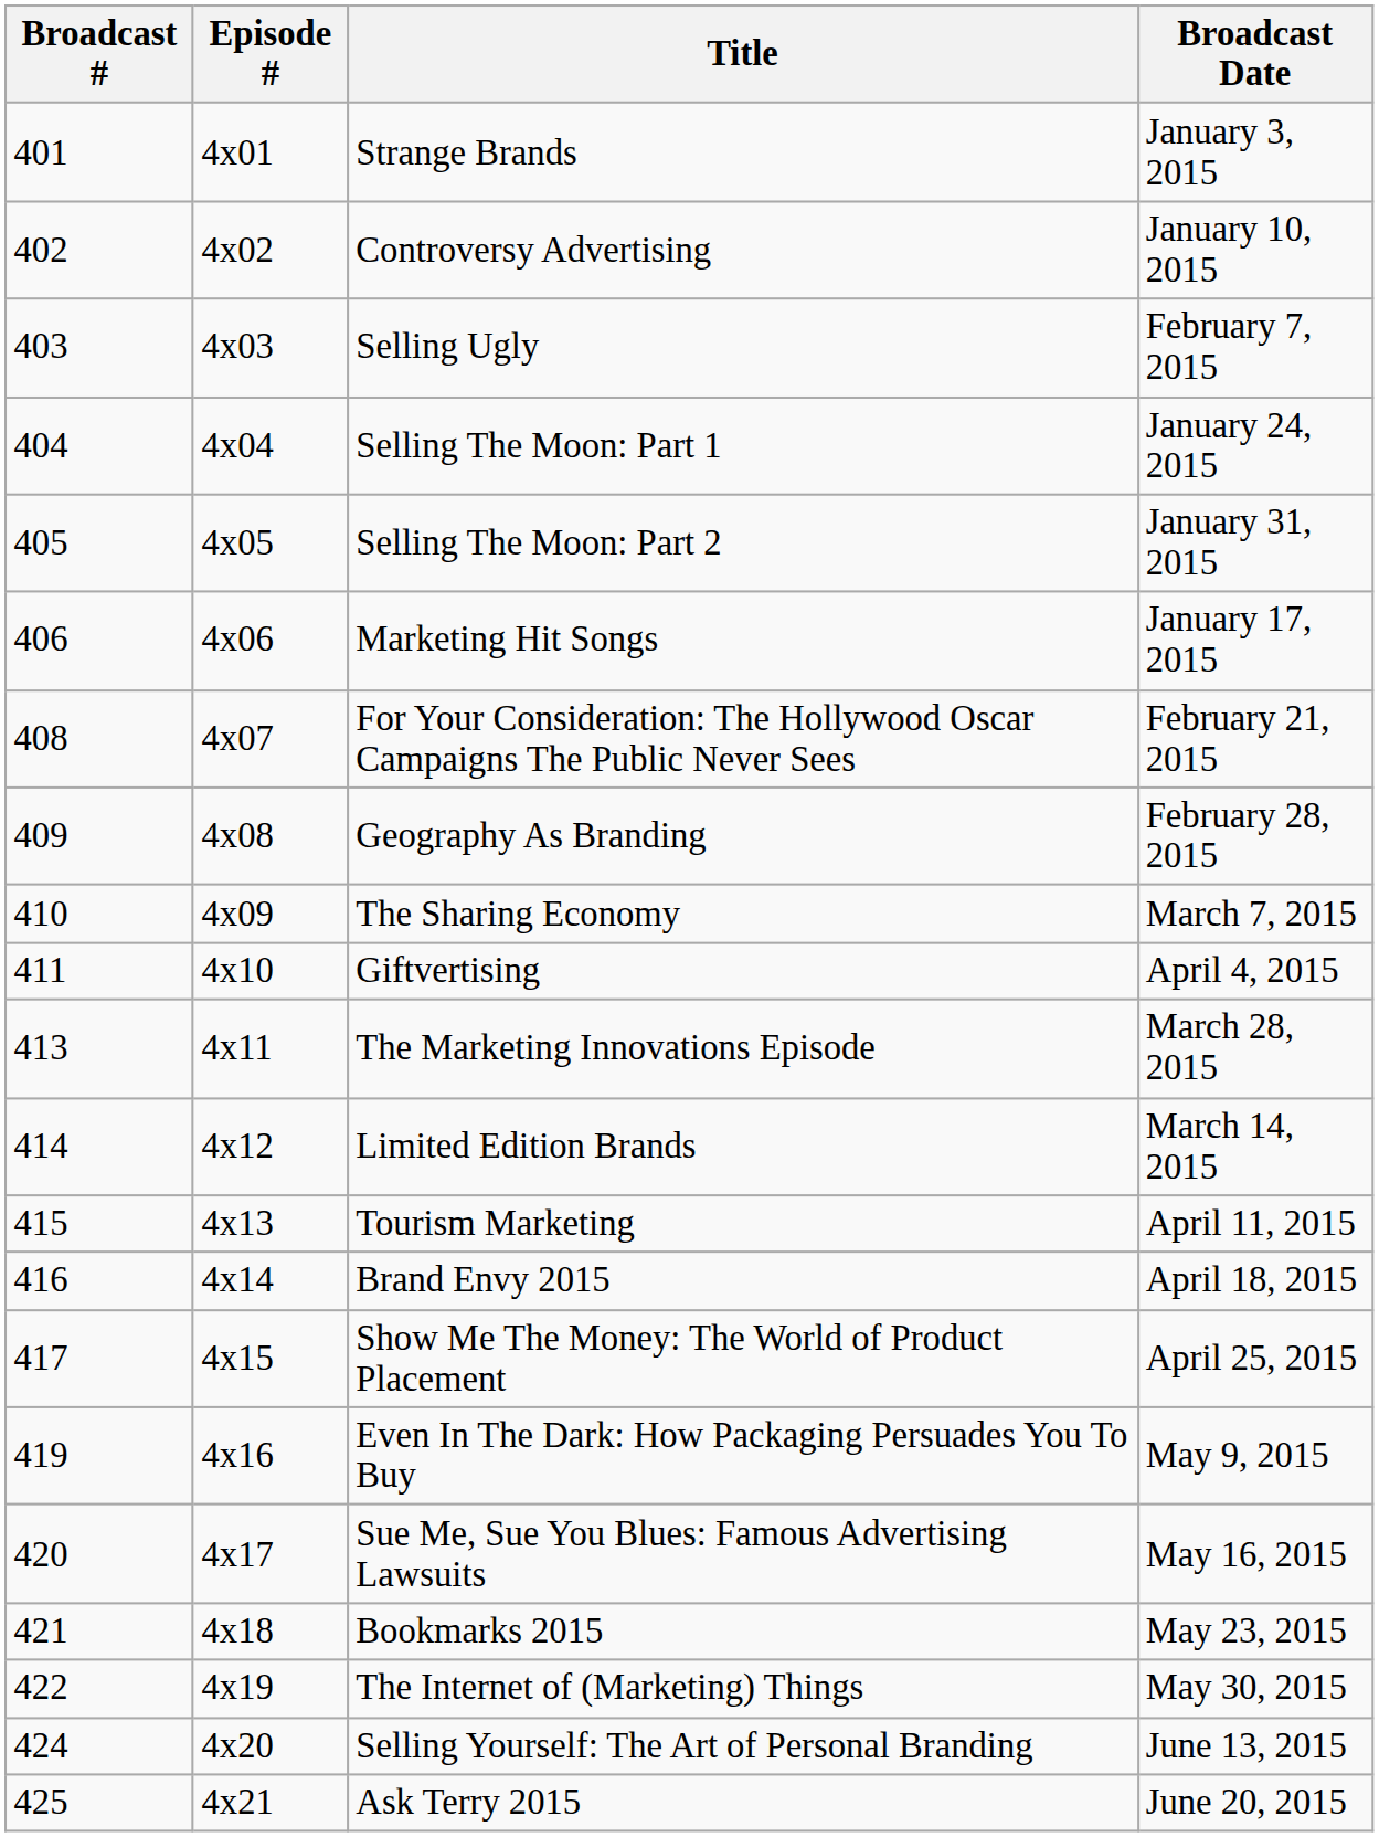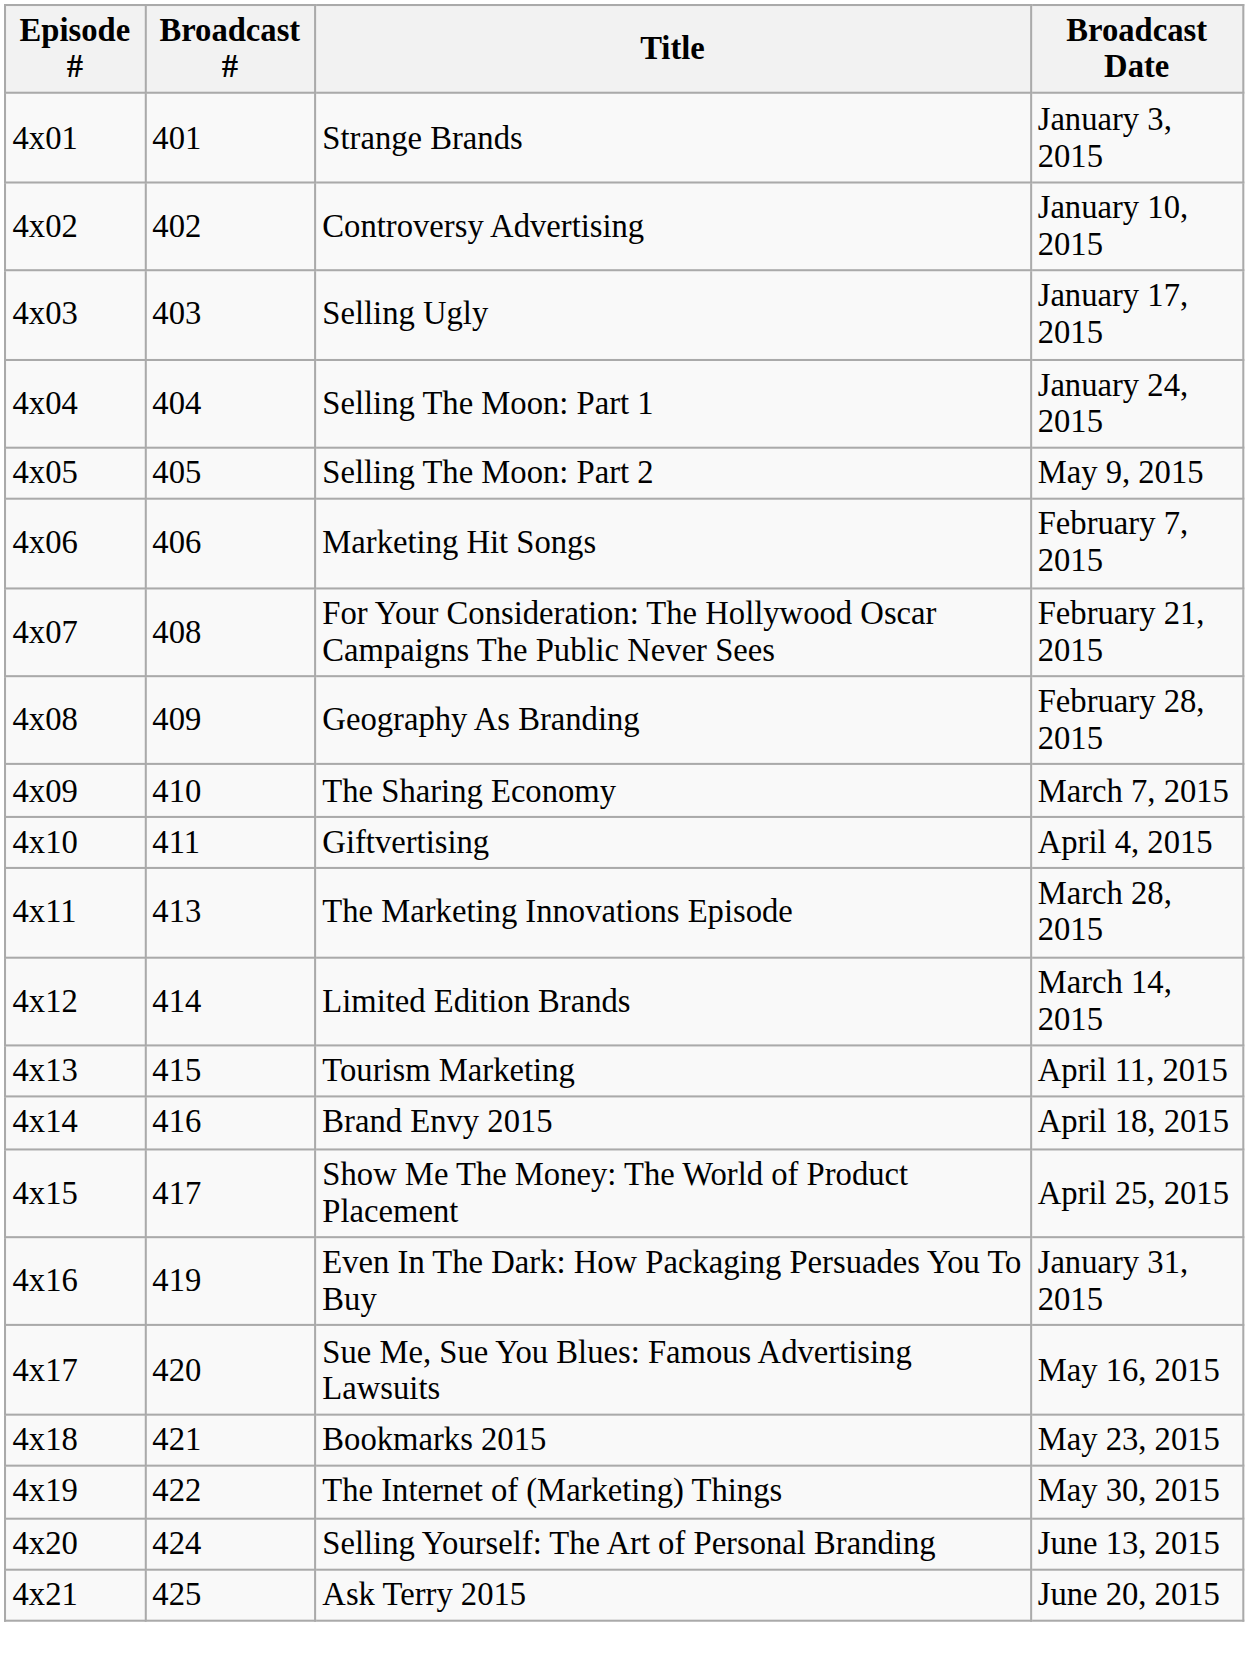columns swapped: Episode # <-> Broadcast #
Selling Ugly | Broadcast Date: February 7, 2015 -> January 17, 2015
Selling The Moon: Part 2 | Broadcast Date: January 31, 2015 -> May 9, 2015
Marketing Hit Songs | Broadcast Date: January 17, 2015 -> February 7, 2015
Even In The Dark: How Packaging Persuades You To Buy | Broadcast Date: May 9, 2015 -> January 31, 2015
